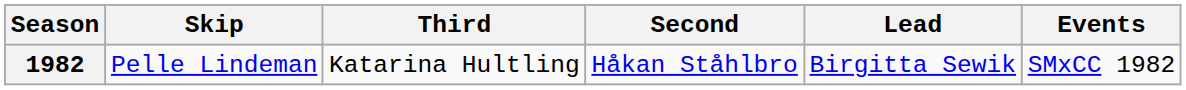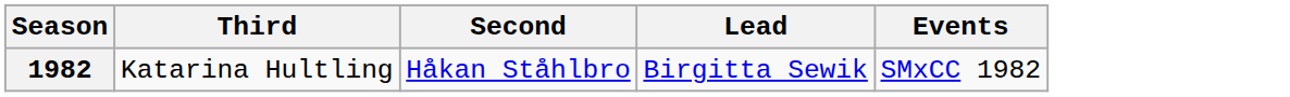- column: Skip | Pelle Lindeman
